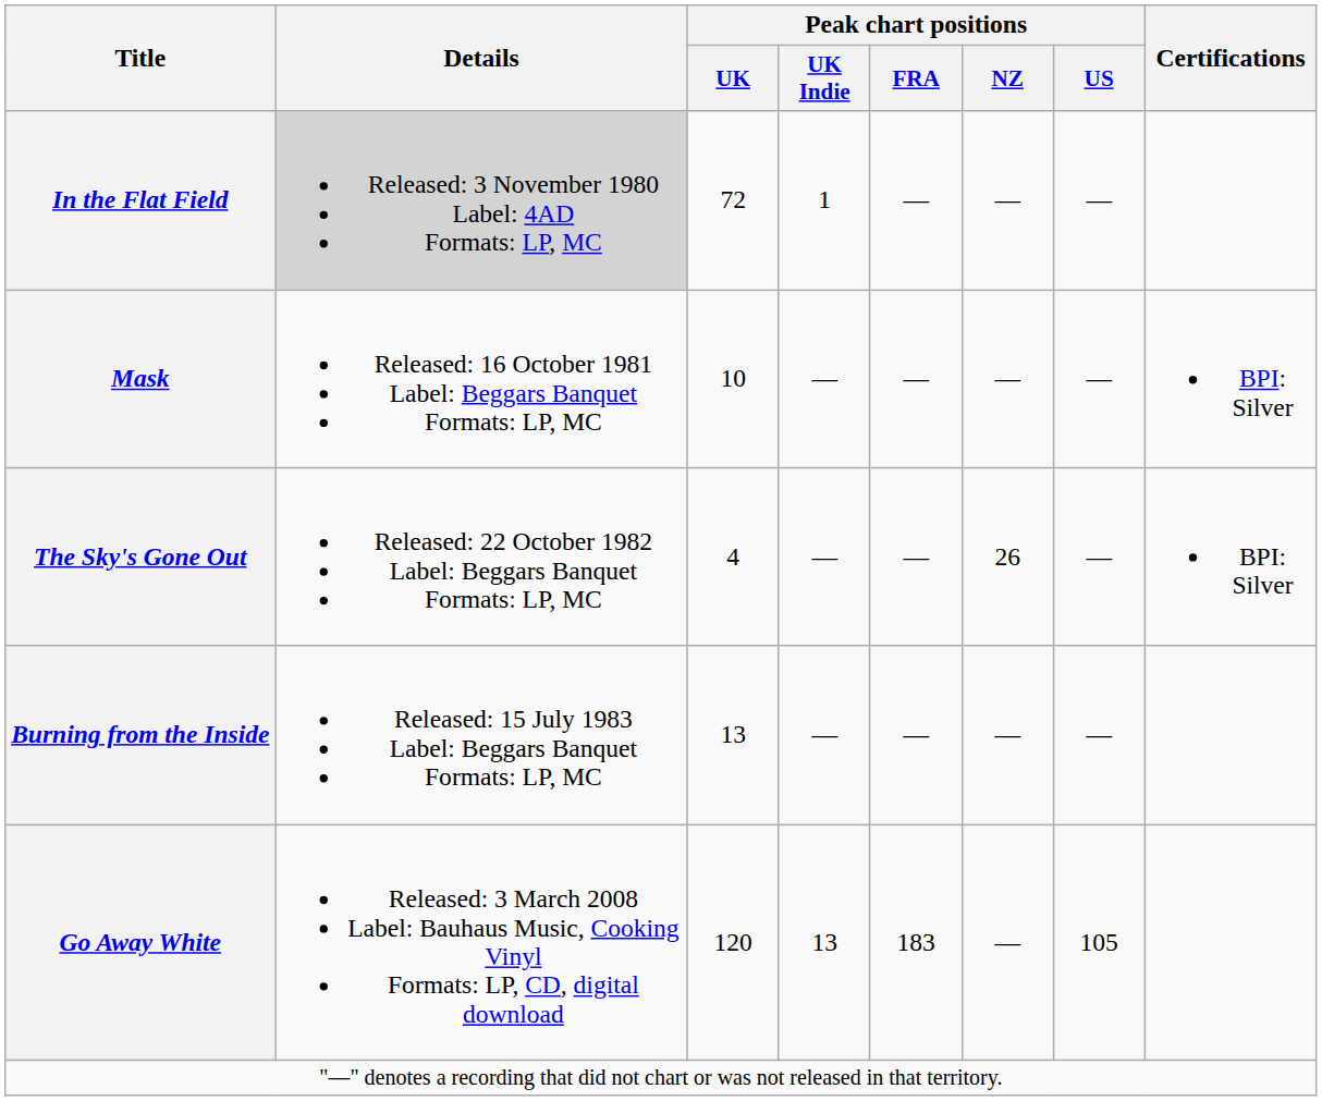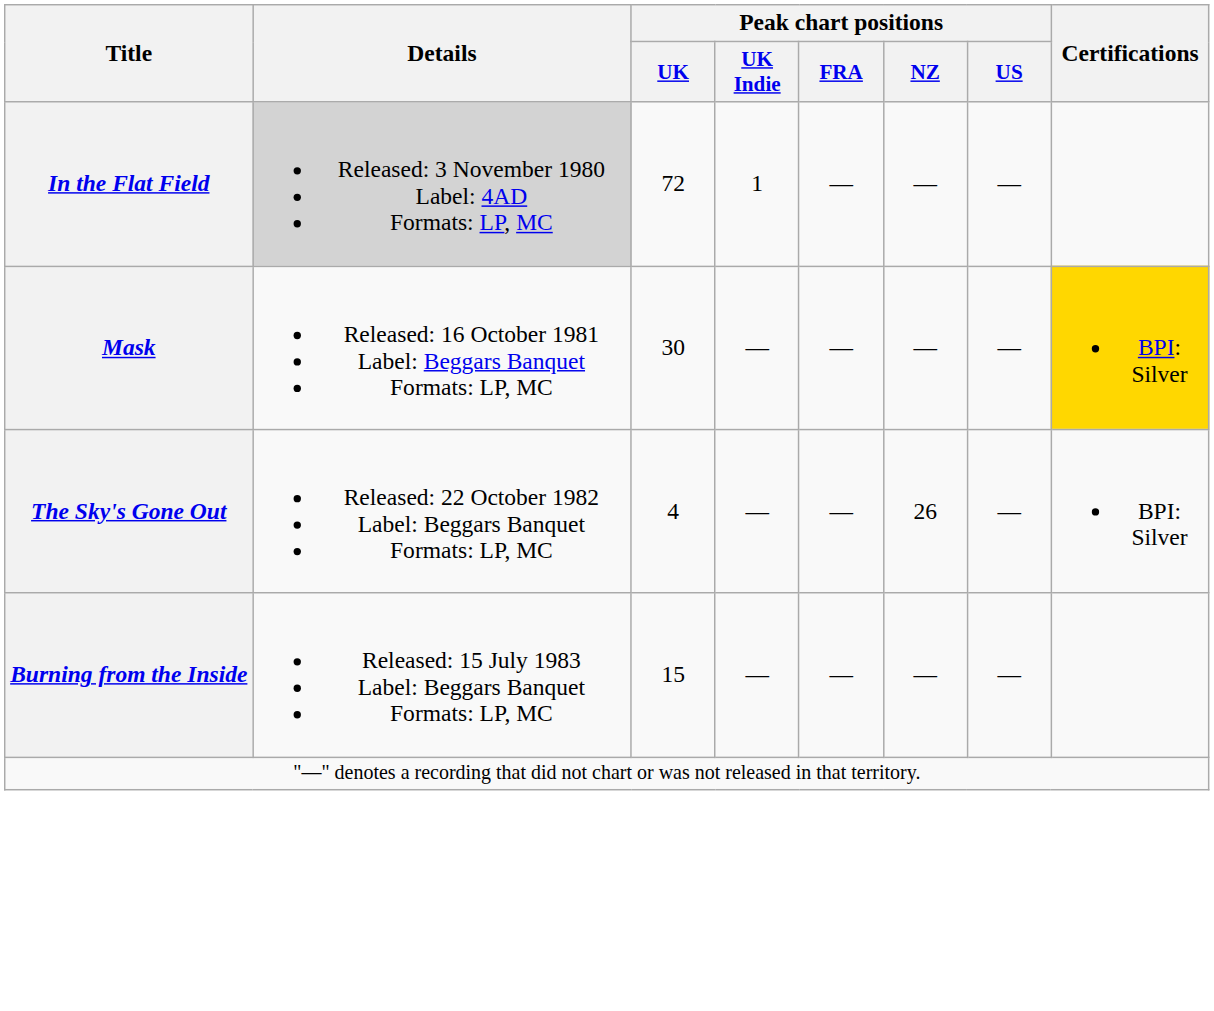Mask | Peak chart positions / UK: 10 -> 30
Mask | Certifications: no background -> gold background
Burning from the Inside | Peak chart positions / UK: 13 -> 15
- row: Go Away White | Released: 3 March 2008 Label: Bauhaus Music, Cooking Vinyl Formats: LP, CD, digital download | 120 | 13 | 183 | — | 105
